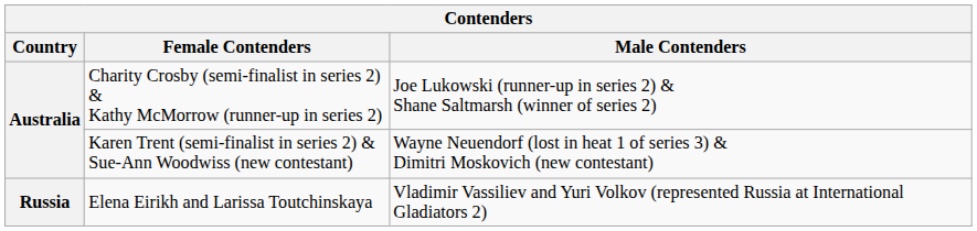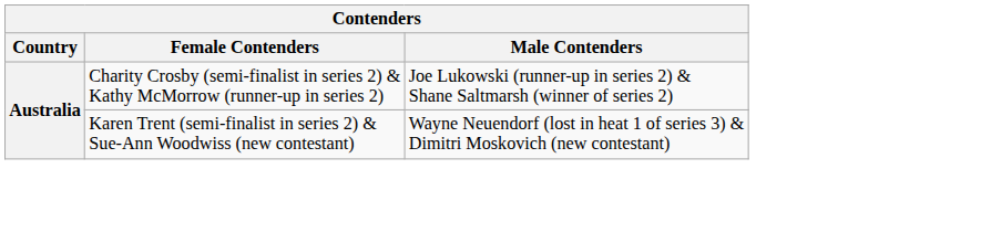- row: Russia | Elena Eirikh and Larissa Toutchinskaya | Vladimir Vassiliev and Yuri Volkov (represented Russia at International Gladiators 2)
